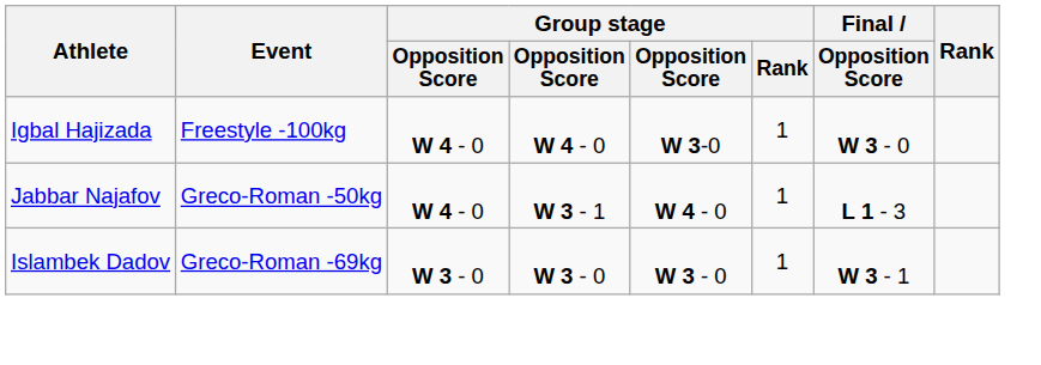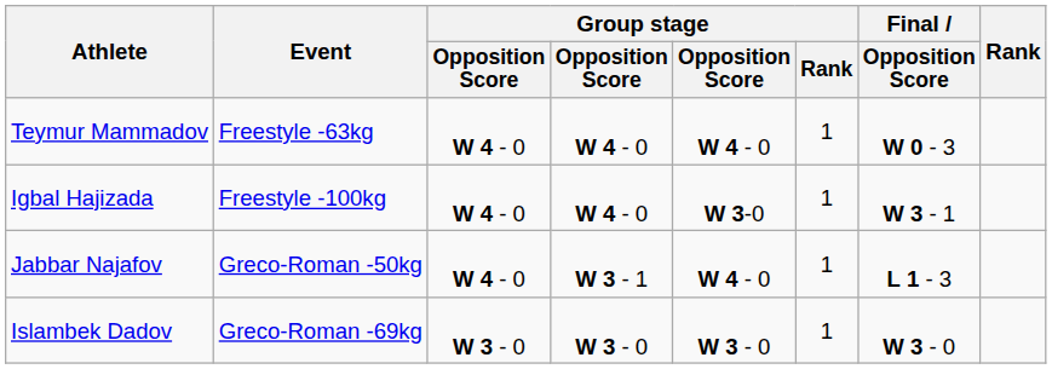+ row: Teymur Mammadov | Freestyle -63kg | W 4 - 0 | W 4 - 0 | W 4 - 0 | 1 | W 0 - 3
Igbal Hajizada | Final / Opposition Score: W 3 - 0 -> W 3 - 1
Islambek Dadov | Final / Opposition Score: W 3 - 1 -> W 3 - 0
